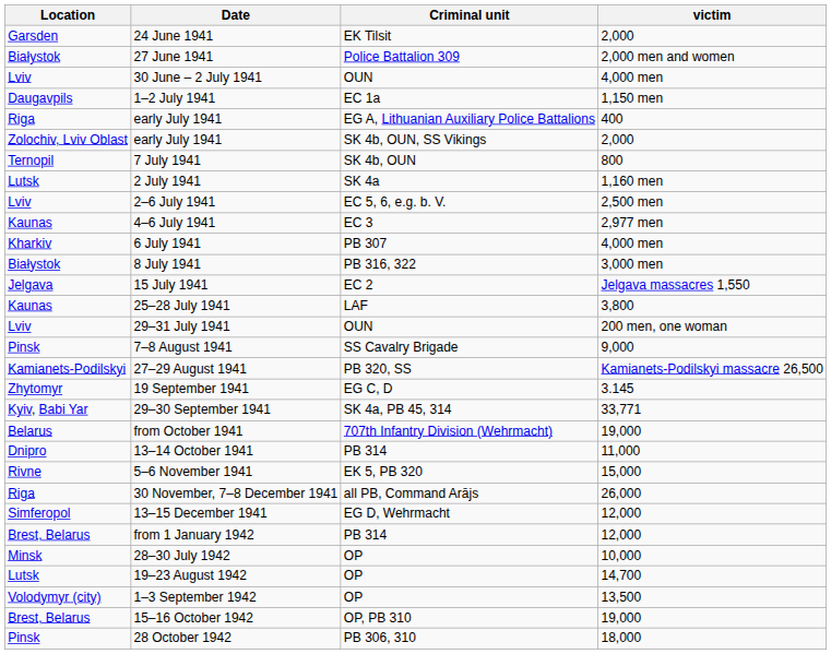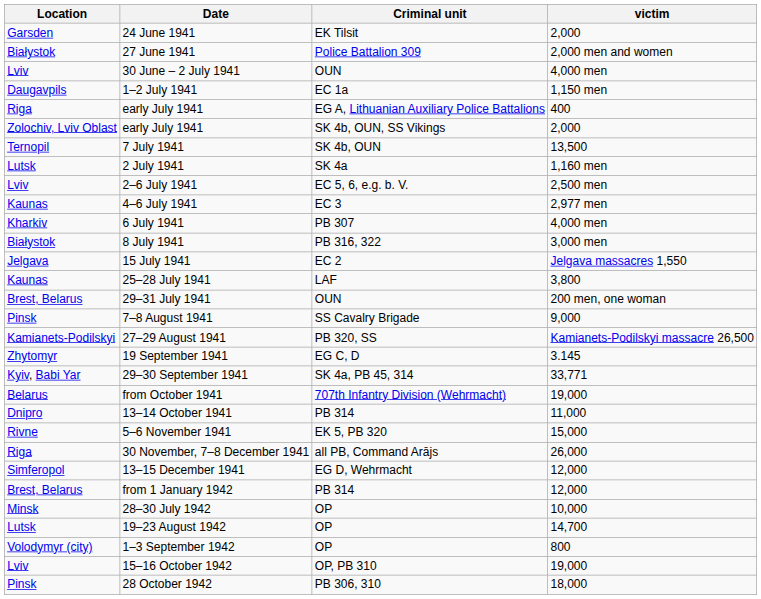7 July 1941 | victim: 800 -> 13,500
29–31 July 1941 | Location: Lviv -> Brest, Belarus
1–3 September 1942 | victim: 13,500 -> 800
15–16 October 1942 | Location: Brest, Belarus -> Lviv
